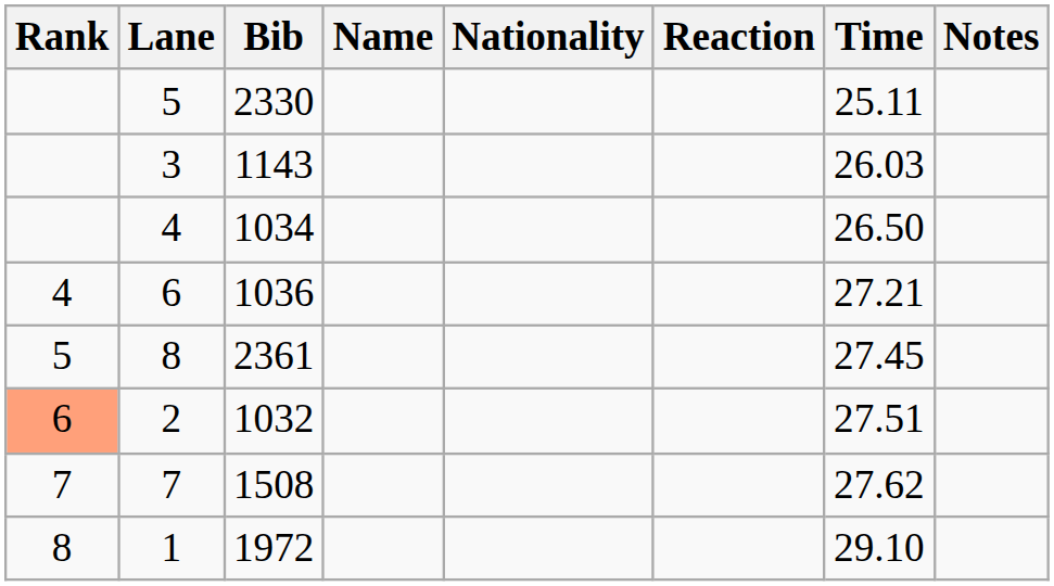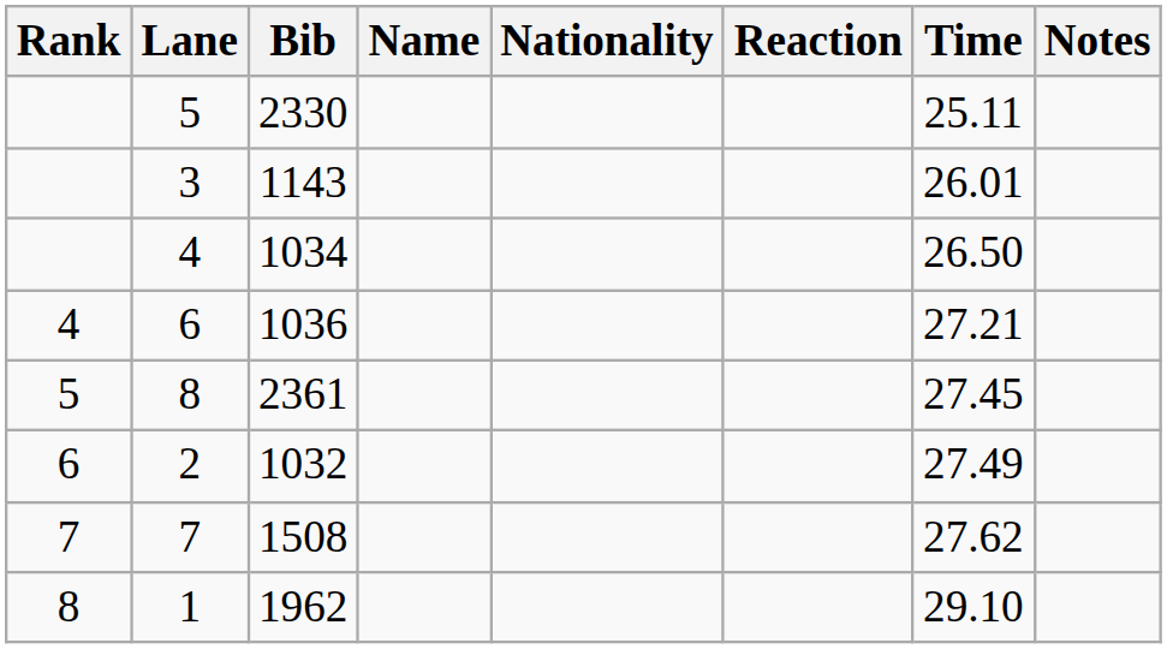3 | Time: 26.03 -> 26.01
2 | Rank: lightsalmon background -> no background
2 | Time: 27.51 -> 27.49
1 | Bib: 1972 -> 1962
